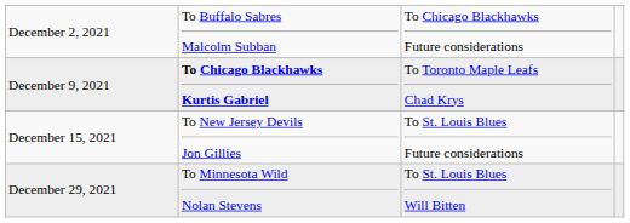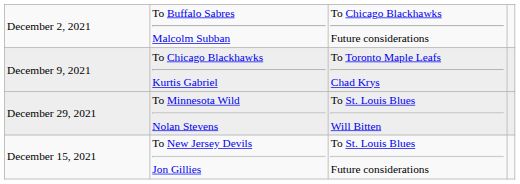December 9, 2021 | column 2: bold -> normal
rows swapped: December 15, 2021 <-> December 29, 2021
